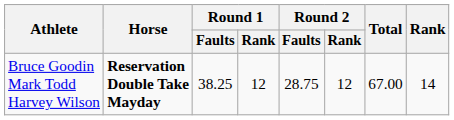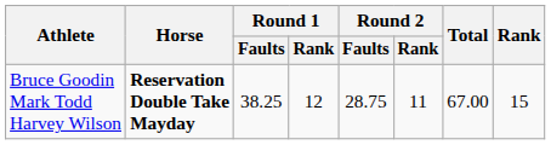Bruce Goodin Mark Todd Harvey Wilson | Round 2 / Rank: 12 -> 11
Bruce Goodin Mark Todd Harvey Wilson | Rank: 14 -> 15
